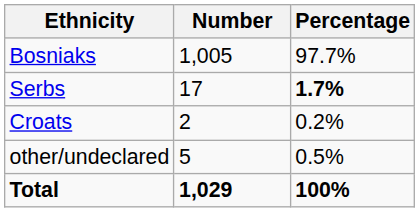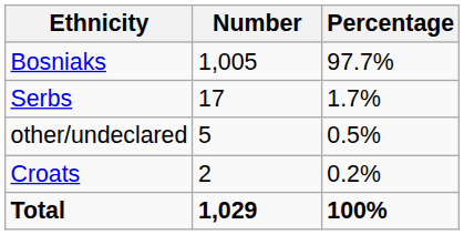Serbs | Percentage: bold -> normal
rows swapped: Croats <-> other/undeclared
